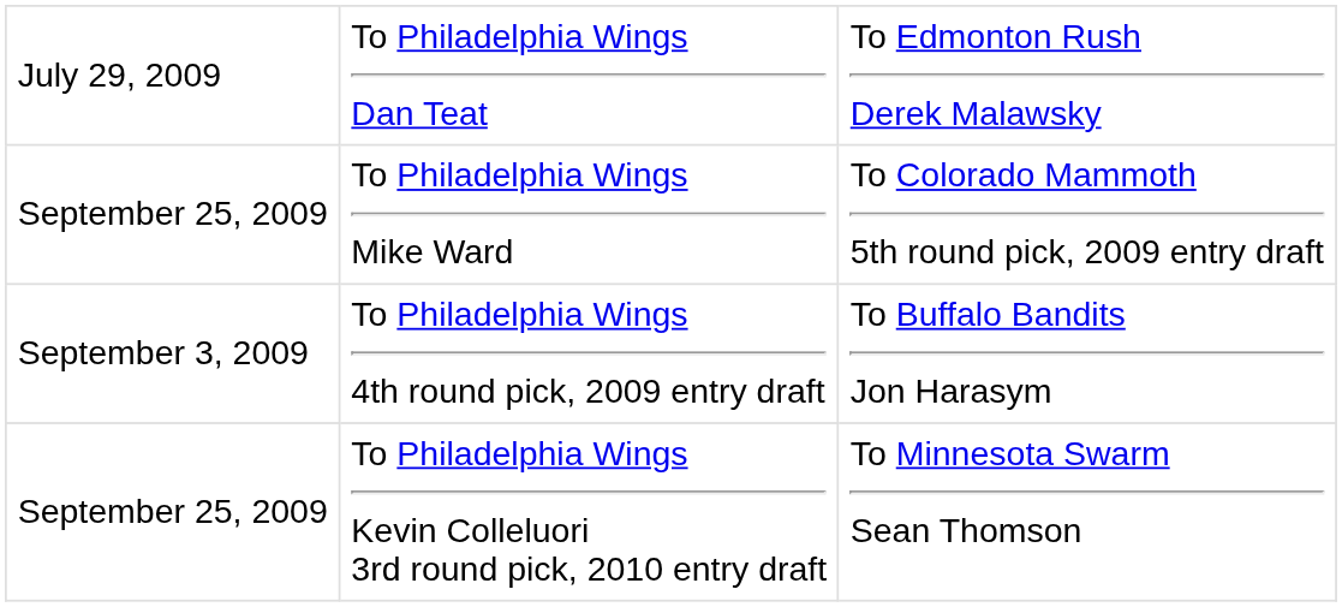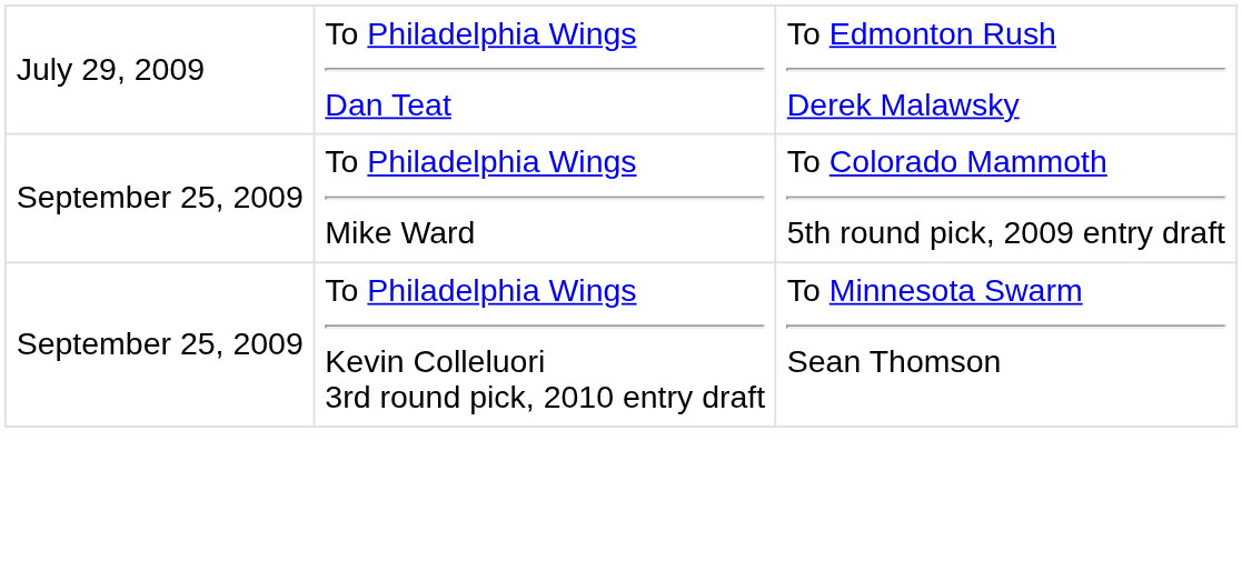- row: September 3, 2009 | To Philadelphia Wings 4th round pick, 2009 entry draft | To Buffalo Bandits Jon Harasym
